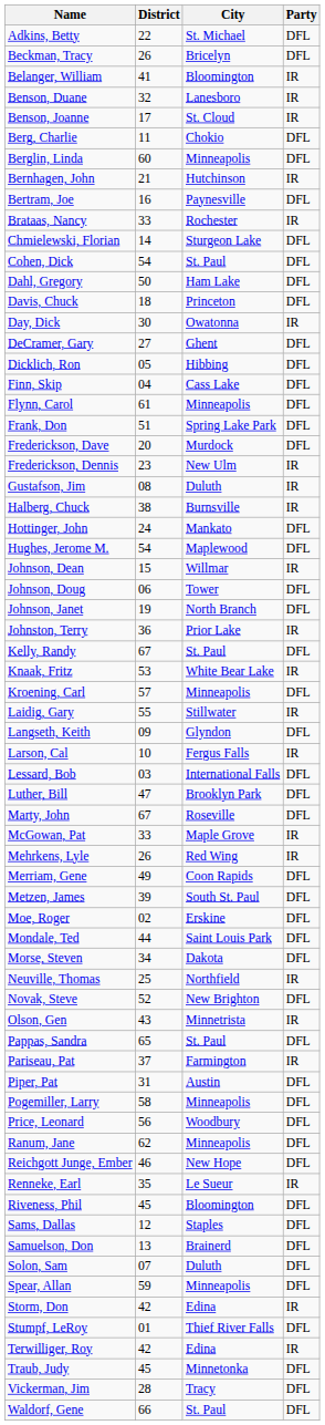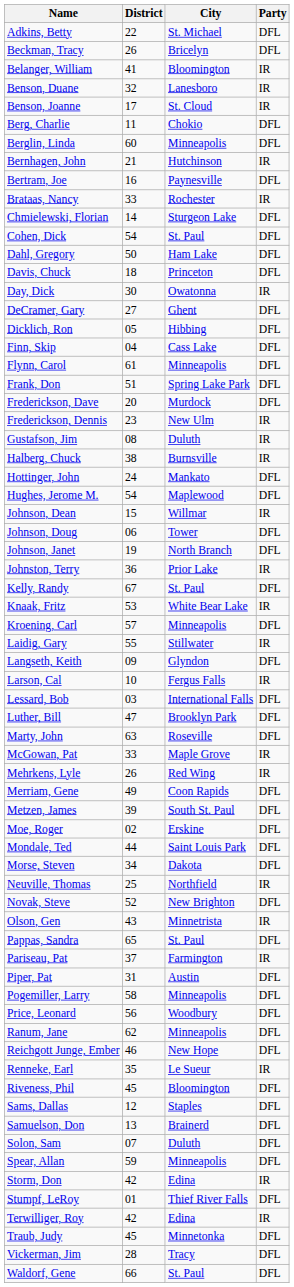Marty, John | District: 67 -> 63
